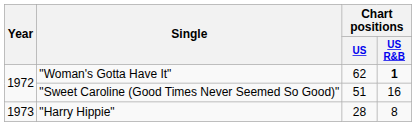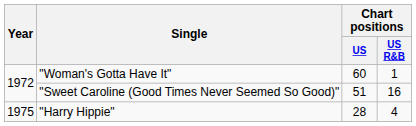"Woman's Gotta Have It" | Chart positions / US: 62 -> 60
"Woman's Gotta Have It" | Chart positions / US R&B: bold -> normal
"Harry Hippie" | Year: 1973 -> 1975
"Harry Hippie" | Chart positions / US R&B: 8 -> 4
